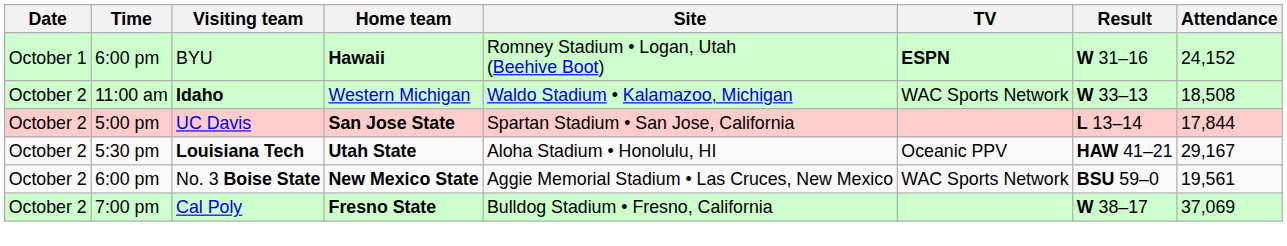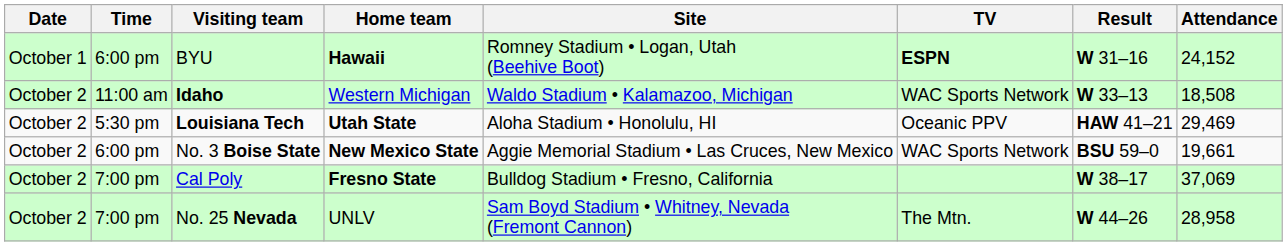- row: October 2 | 5:00 pm | UC Davis | San Jose State | Spartan Stadium • San Jose, California | L 13–14 | 17,844
Louisiana Tech | Attendance: 29,167 -> 29,469
No. 3 Boise State | Attendance: 19,561 -> 19,661
+ row: October 2 | 7:00 pm | No. 25 Nevada | UNLV | Sam Boyd Stadium • Whitney, Nevada (Fremont Cannon) | The Mtn. | W 44–26 | 28,958
